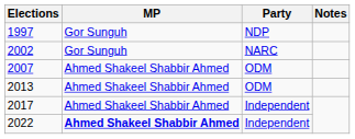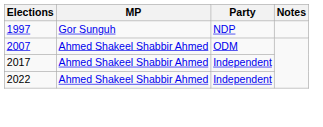- row: 2002 | Gor Sunguh | NARC
- row: 2013 | Ahmed Shakeel Shabbir Ahmed | ODM
2022 | MP: bold -> normal
